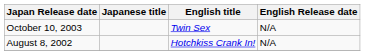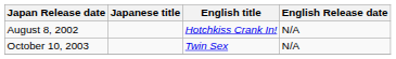rows swapped: August 8, 2002 <-> October 10, 2003
